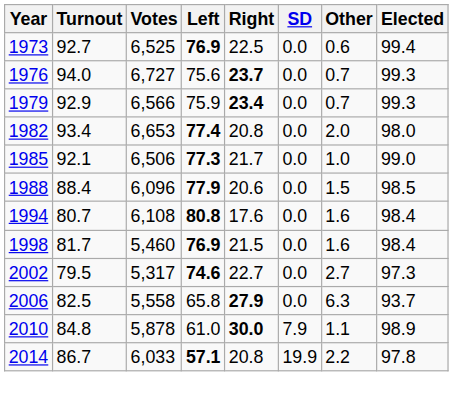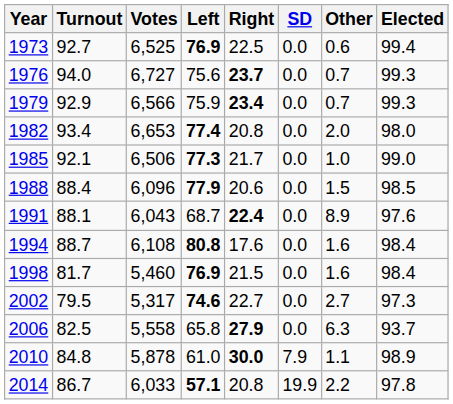+ row: 1991 | 88.1 | 6,043 | 68.7 | 22.4 | 0.0 | 8.9 | 97.6
1994 | Turnout: 80.7 -> 88.7
